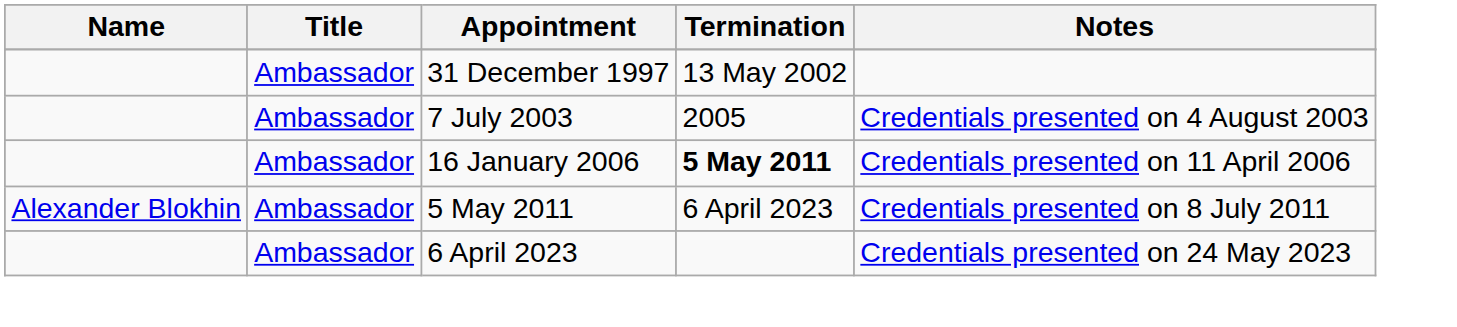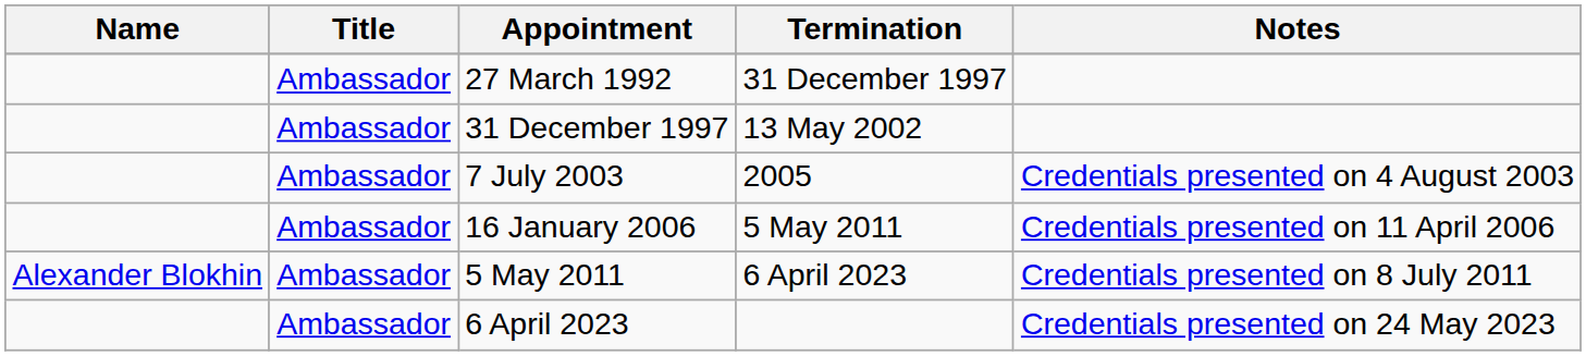+ row: Ambassador | 27 March 1992 | 31 December 1997
16 January 2006 | Termination: bold -> normal
